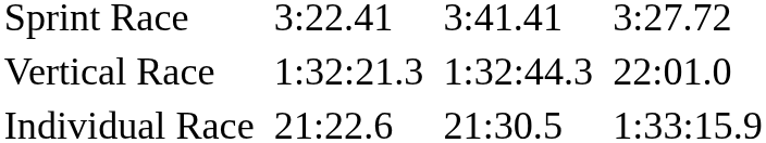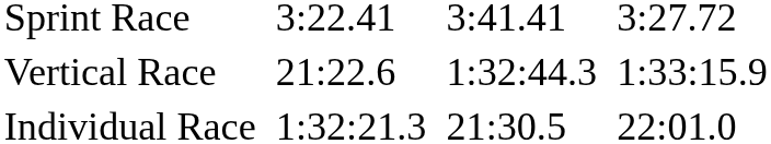Vertical Race | column 3: 1:32:21.3 -> 21:22.6
Vertical Race | column 7: 22:01.0 -> 1:33:15.9
Individual Race | column 3: 21:22.6 -> 1:32:21.3
Individual Race | column 7: 1:33:15.9 -> 22:01.0
